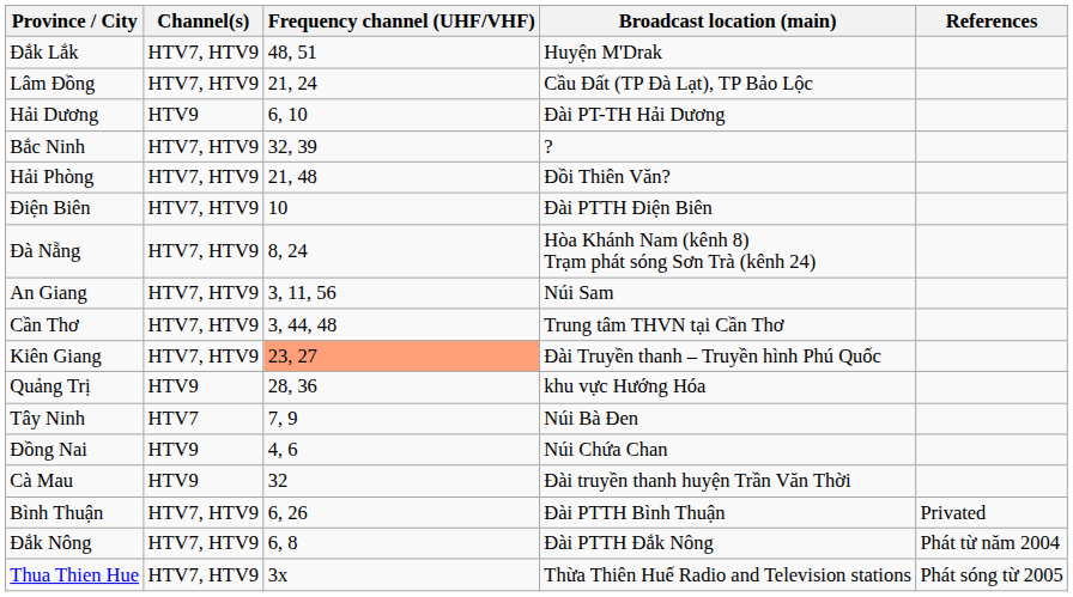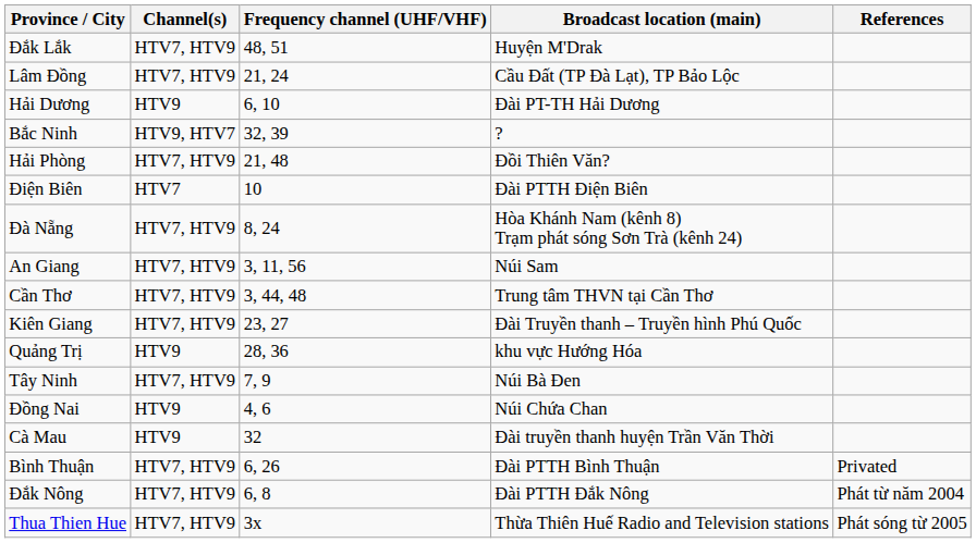Bắc Ninh | Channel(s): HTV7, HTV9 -> HTV9, HTV7
Điện Biên | Channel(s): HTV7, HTV9 -> HTV7
Kiên Giang | Frequency channel (UHF/VHF): lightsalmon background -> no background
Tây Ninh | Channel(s): HTV7 -> HTV7, HTV9
